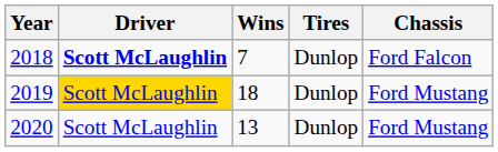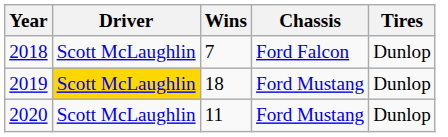columns swapped: Chassis <-> Tires
2018 | Driver: bold -> normal
2020 | Wins: 13 -> 11
